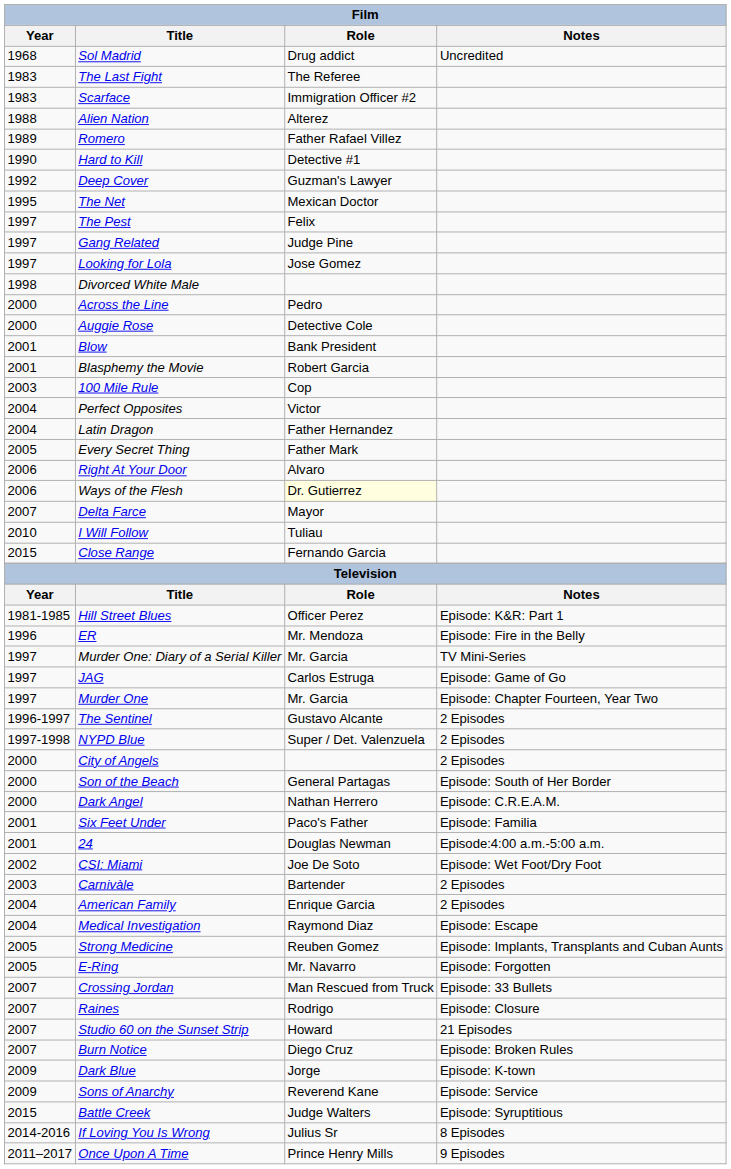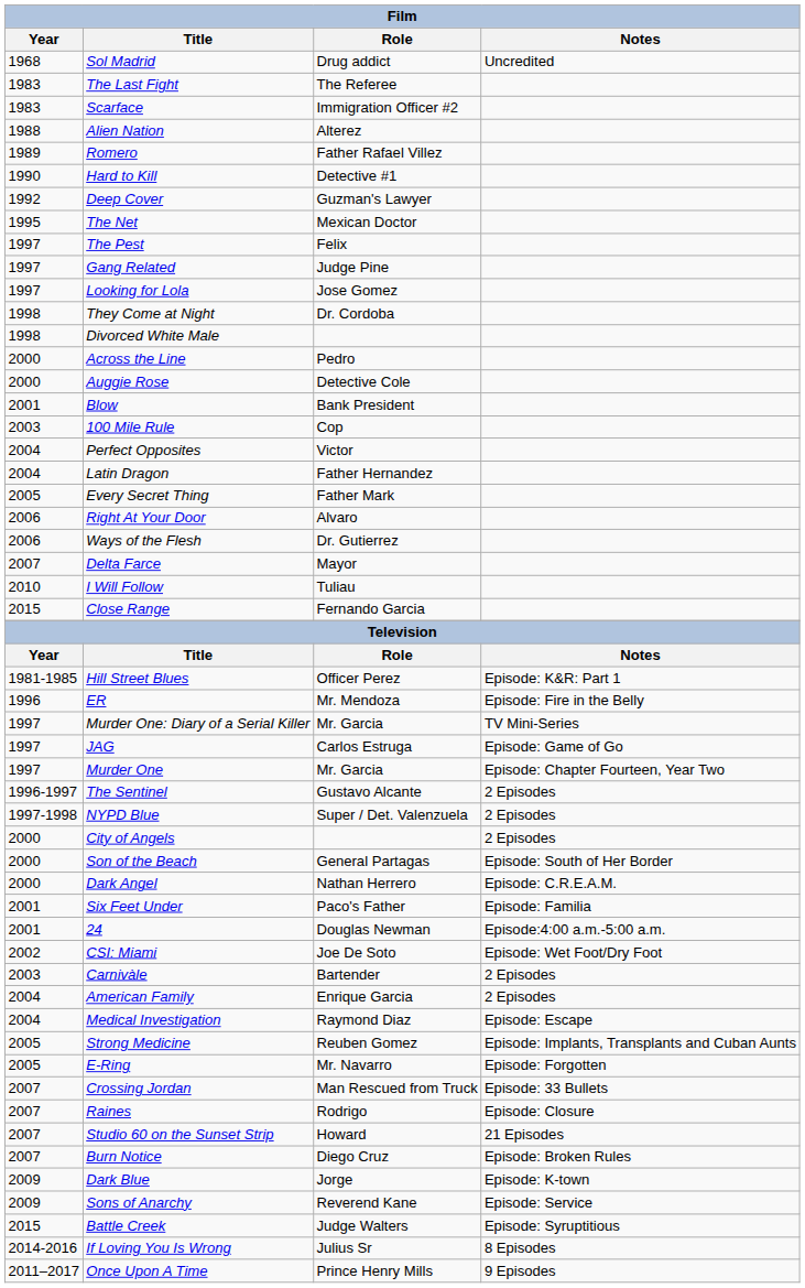+ row: 1998 | They Come at Night | Dr. Cordoba
- row: 2001 | Blasphemy the Movie | Robert Garcia
Ways of the Flesh | Role: lightyellow background -> no background
